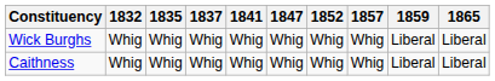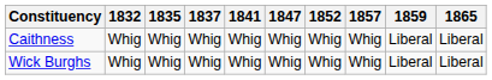rows swapped: Caithness <-> Wick Burghs
